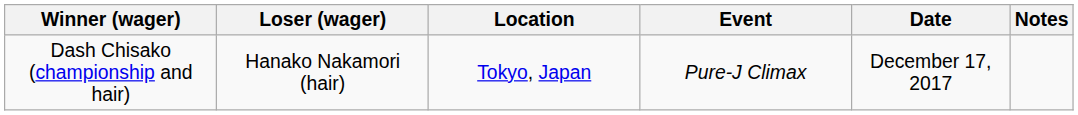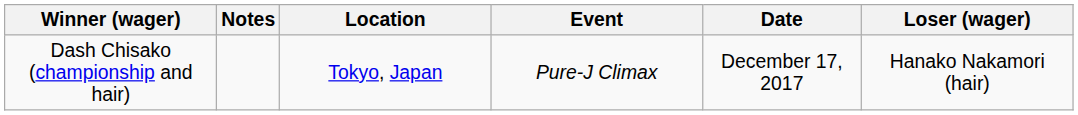columns swapped: Loser (wager) <-> Notes
